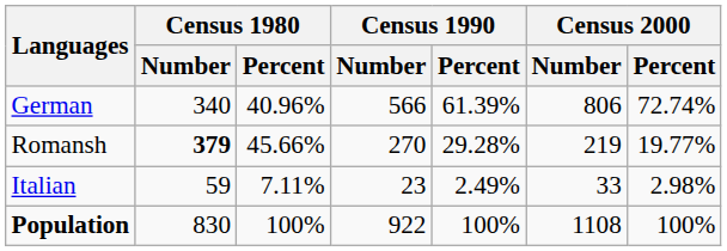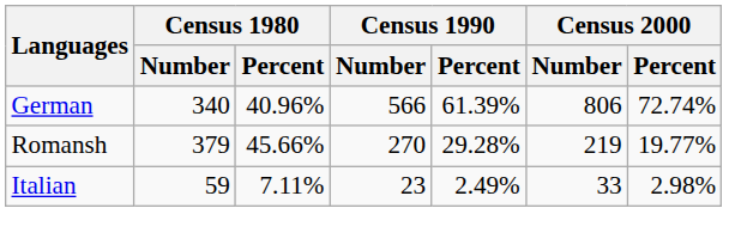Romansh | Census 1980 / Number: bold -> normal
- row: Population | 830 | 100% | 922 | 100% | 1108 | 100%
